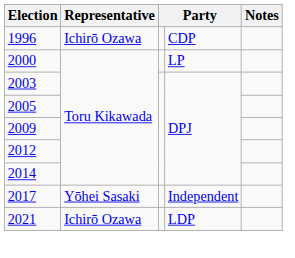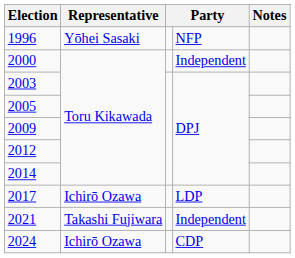1996 | Representative: Ichirō Ozawa -> Yōhei Sasaki
1996 | column 4: CDP -> NFP
2000 | column 4: LP -> Independent
2017 | Representative: Yōhei Sasaki -> Ichirō Ozawa
2017 | column 4: Independent -> LDP
2021 | Representative: Ichirō Ozawa -> Takashi Fujiwara
2021 | column 4: LDP -> Independent
+ row: 2024 | Ichirō Ozawa | CDP
